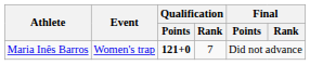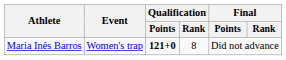Maria Inês Barros | Qualification / Rank: 7 -> 8
